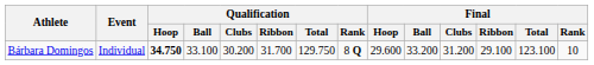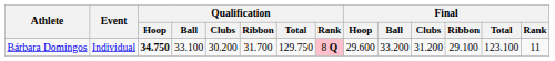Bárbara Domingos | Qualification / Rank: no background -> pink background
Bárbara Domingos | Final / Rank: 10 -> 11
